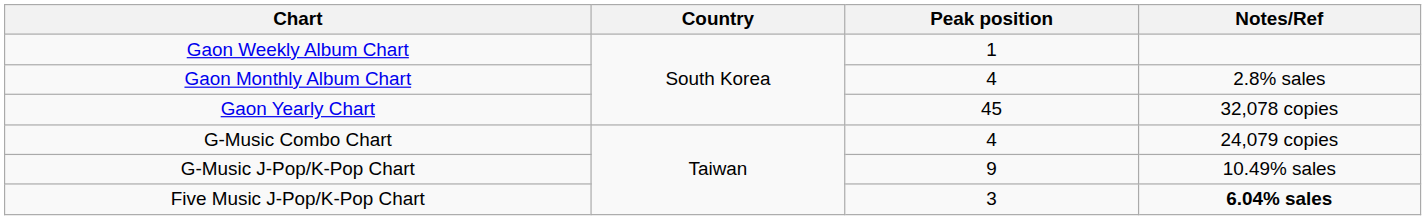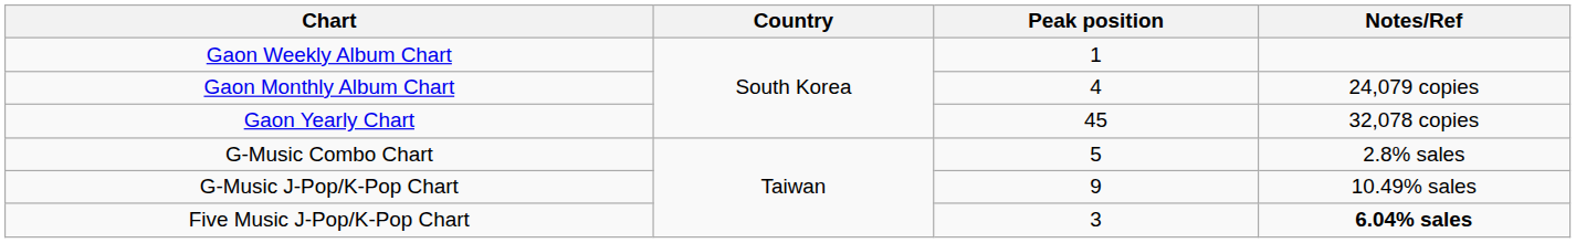Gaon Monthly Album Chart | Notes/Ref: 2.8% sales -> 24,079 copies
G-Music Combo Chart | Peak position: 4 -> 5
G-Music Combo Chart | Notes/Ref: 24,079 copies -> 2.8% sales
